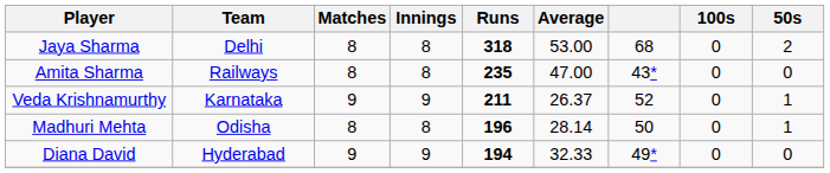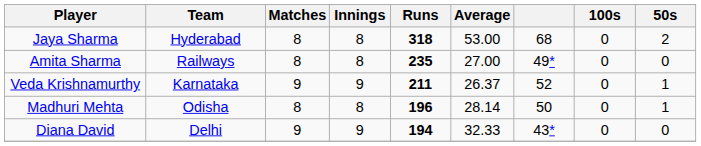Jaya Sharma | Team: Delhi -> Hyderabad
Amita Sharma | Average: 47.00 -> 27.00
Amita Sharma | column 7: 43* -> 49*
Diana David | Team: Hyderabad -> Delhi
Diana David | column 7: 49* -> 43*
